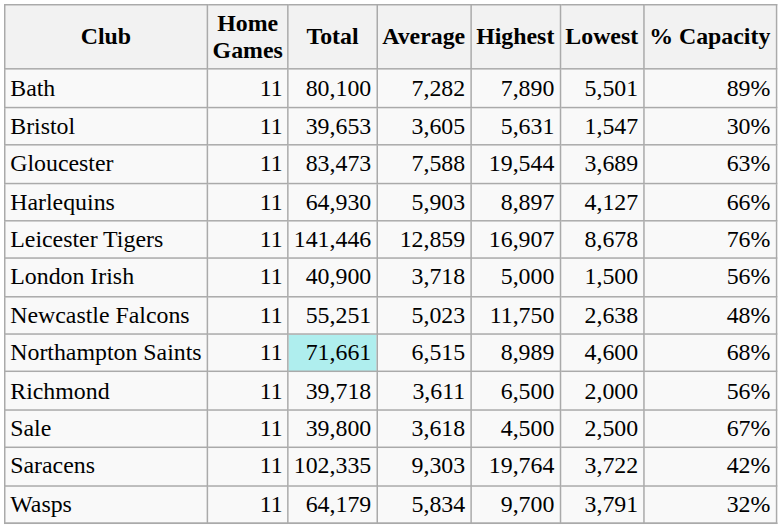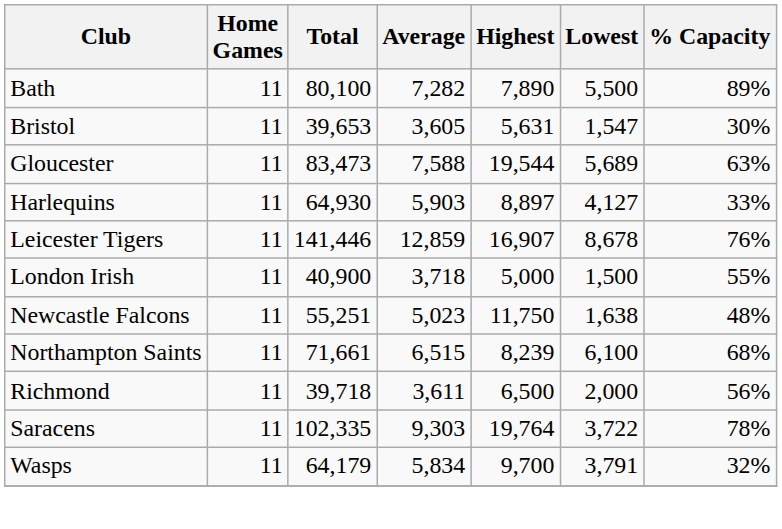Bath | Lowest: 5,501 -> 5,500
Gloucester | Lowest: 3,689 -> 5,689
Harlequins | % Capacity: 66% -> 33%
London Irish | % Capacity: 56% -> 55%
Newcastle Falcons | Lowest: 2,638 -> 1,638
Northampton Saints | Total: paleturquoise background -> no background
Northampton Saints | Highest: 8,989 -> 8,239
Northampton Saints | Lowest: 4,600 -> 6,100
- row: Sale | 11 | 39,800 | 3,618 | 4,500 | 2,500 | 67%
Saracens | % Capacity: 42% -> 78%
